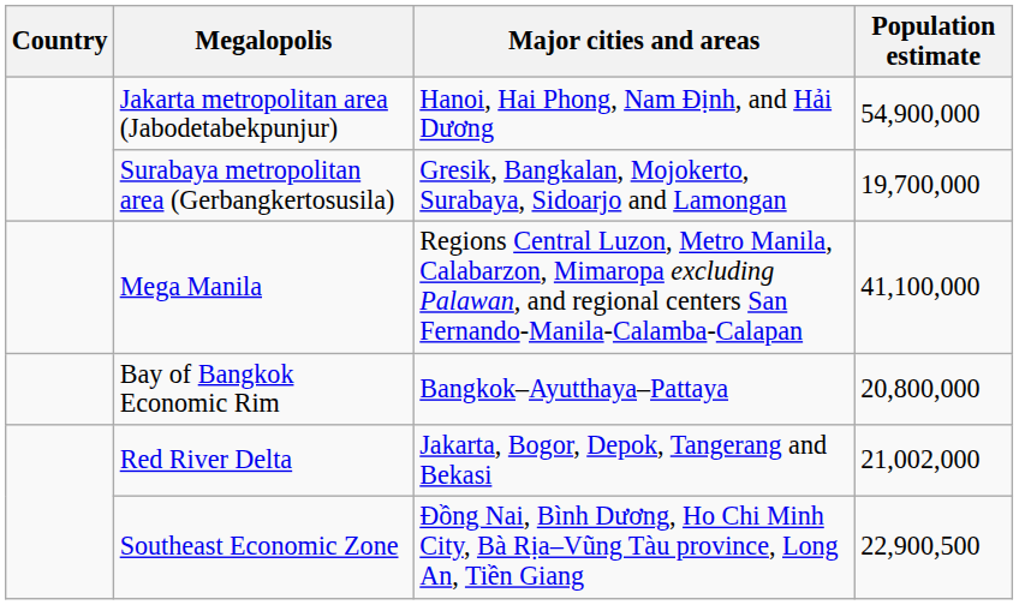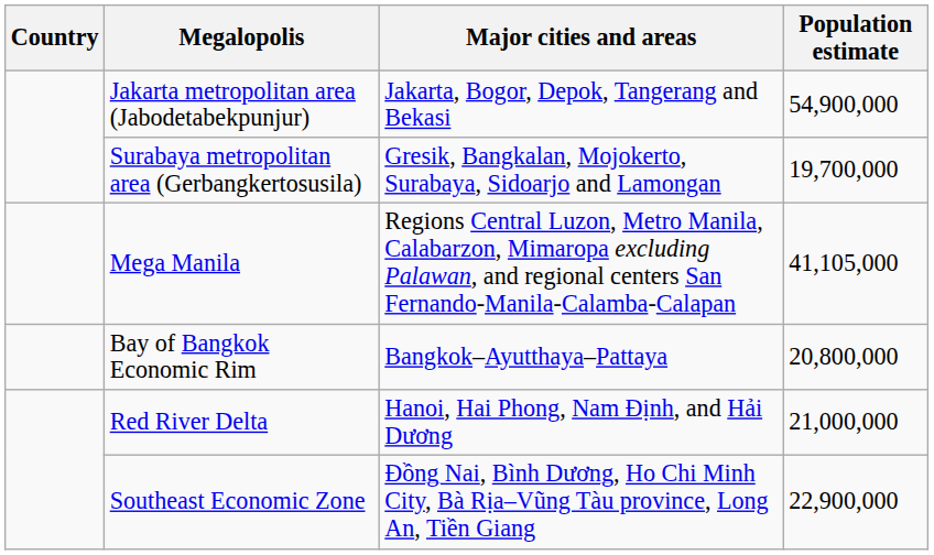Jakarta metropolitan area (Jabodetabekpunjur) | Major cities and areas: Hanoi, Hai Phong, Nam Định, and Hải Dương -> Jakarta, Bogor, Depok, Tangerang and Bekasi
Mega Manila | Population estimate: 41,100,000 -> 41,105,000
Red River Delta | Major cities and areas: Jakarta, Bogor, Depok, Tangerang and Bekasi -> Hanoi, Hai Phong, Nam Định, and Hải Dương
Red River Delta | Population estimate: 21,002,000 -> 21,000,000
Southeast Economic Zone | Population estimate: 22,900,500 -> 22,900,000
